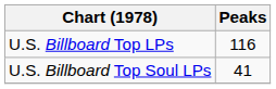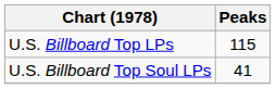U.S. Billboard Top LPs | Peaks: 116 -> 115
